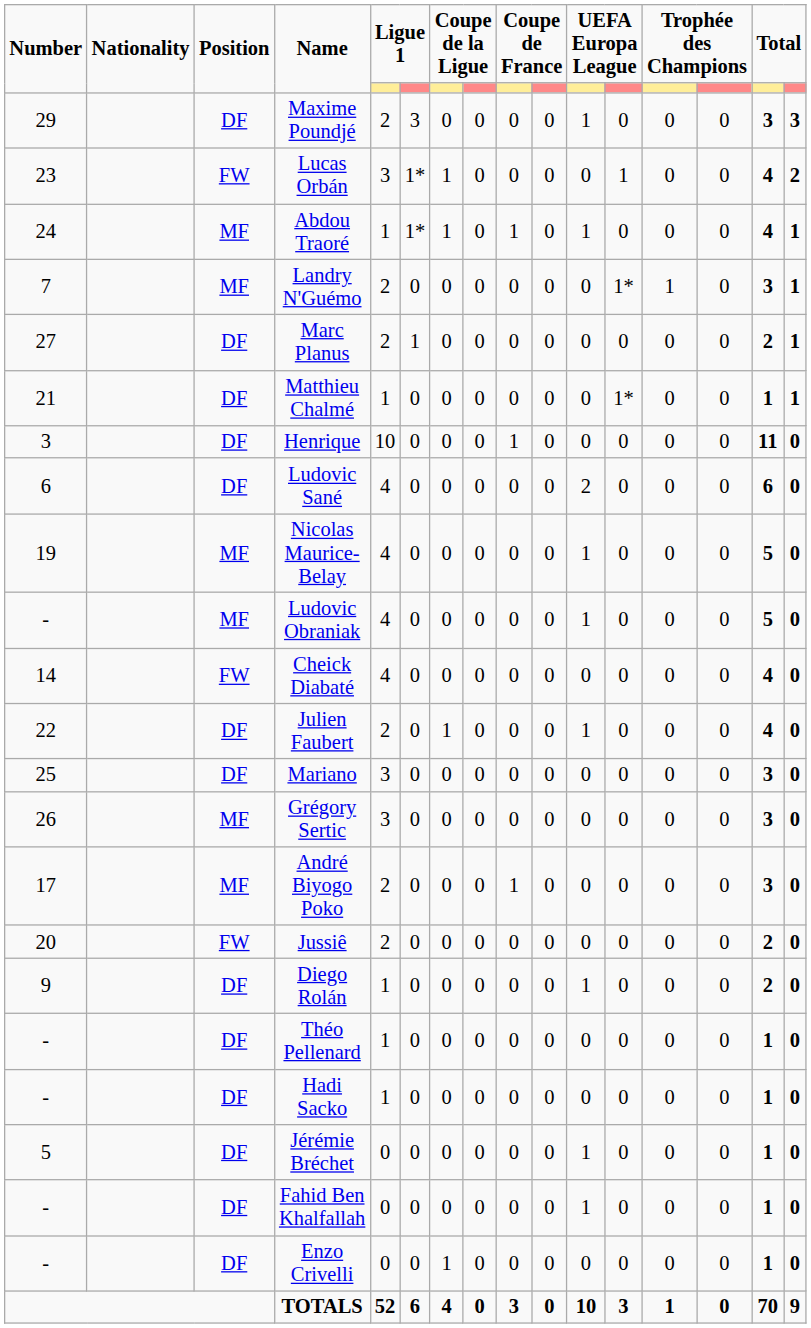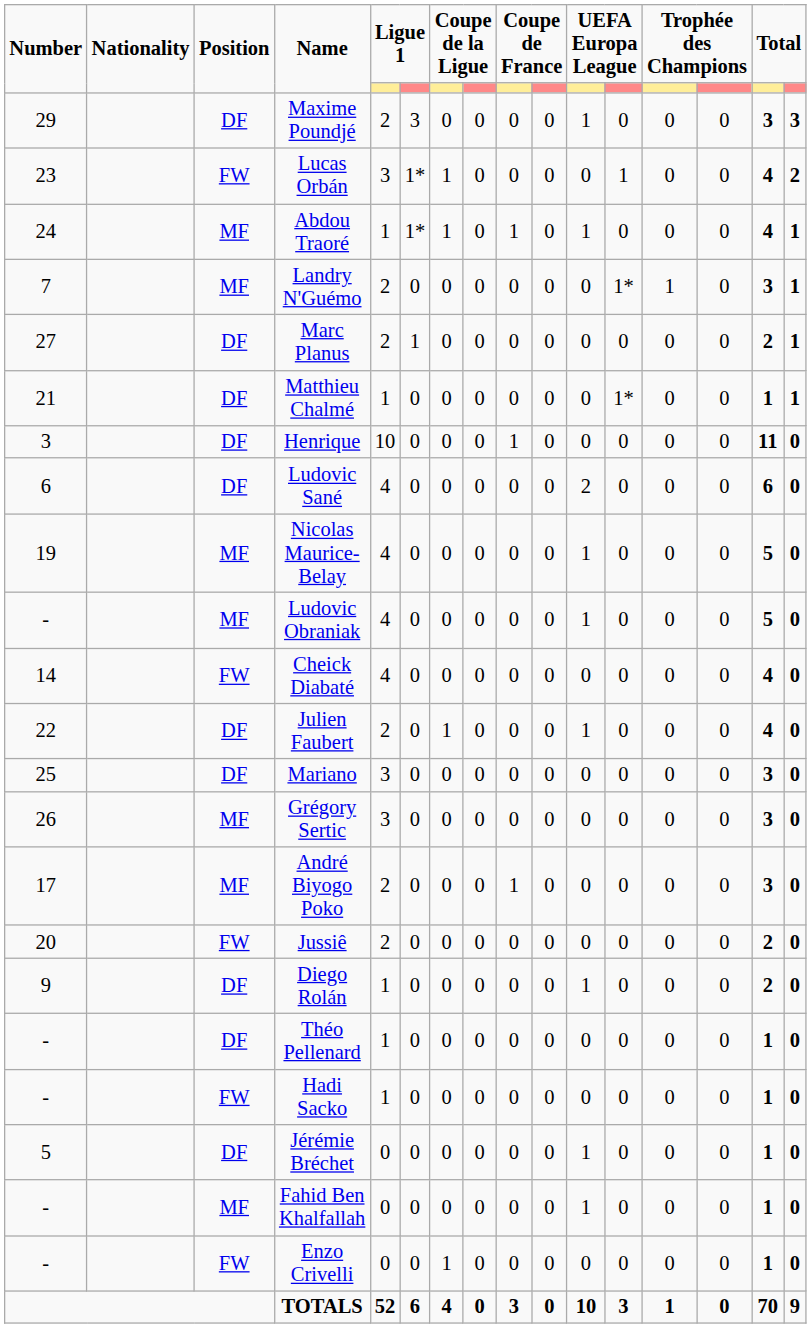Hadi Sacko | Position: DF -> FW
Fahid Ben Khalfallah | Position: DF -> MF
Enzo Crivelli | Position: DF -> FW
